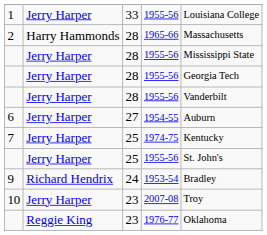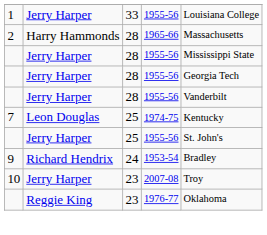- row: 6 | Jerry Harper | 27 | 1954-55 | Auburn
7 | column 2: Jerry Harper -> Leon Douglas
